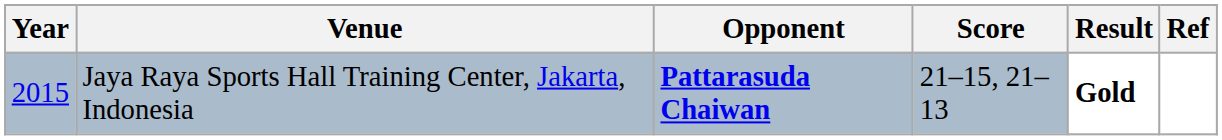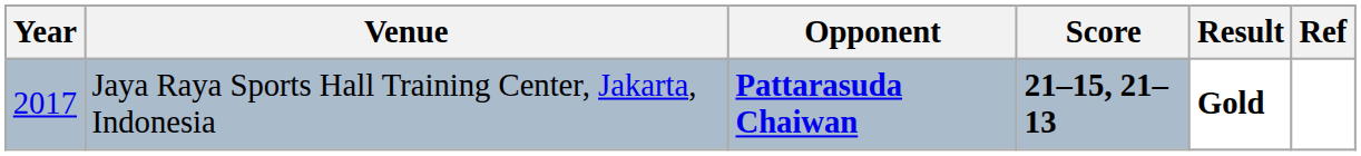Jaya Raya Sports Hall Training Center, Jakarta, Indonesia | Year: 2015 -> 2017
Jaya Raya Sports Hall Training Center, Jakarta, Indonesia | Score: normal -> bold
